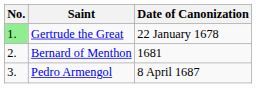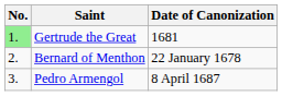Gertrude the Great | Date of Canonization: 22 January 1678 -> 1681
Bernard of Menthon | Date of Canonization: 1681 -> 22 January 1678
